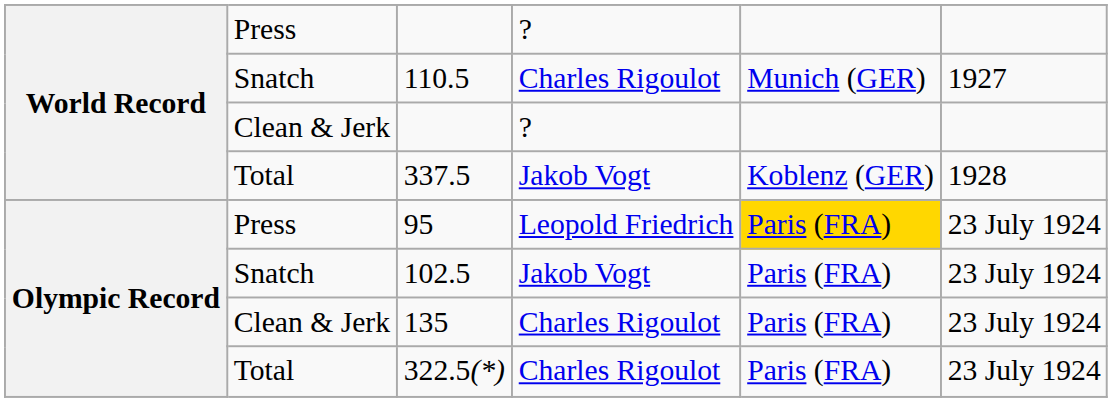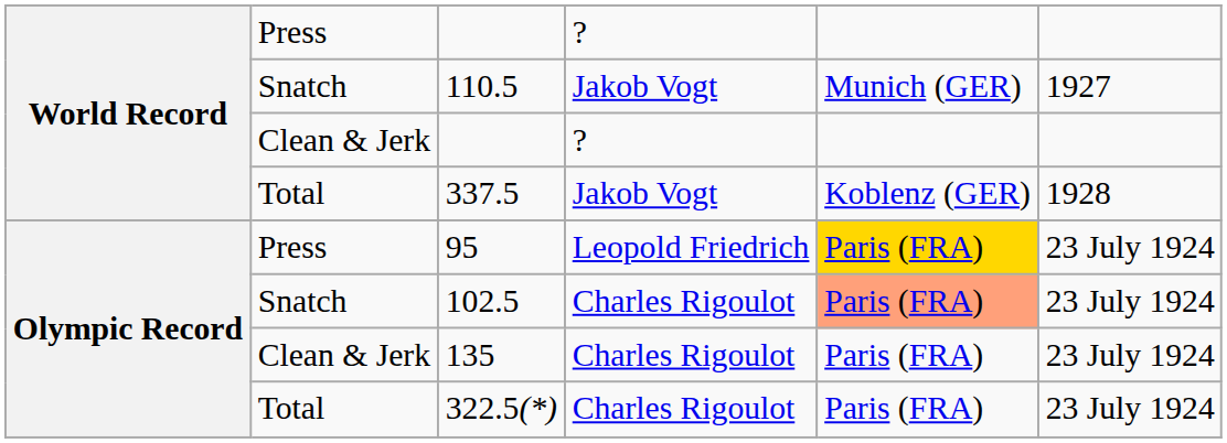110.5 | column 4: Charles Rigoulot -> Jakob Vogt
102.5 | column 4: Jakob Vogt -> Charles Rigoulot
102.5 | column 5: no background -> lightsalmon background
